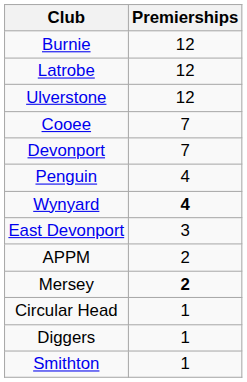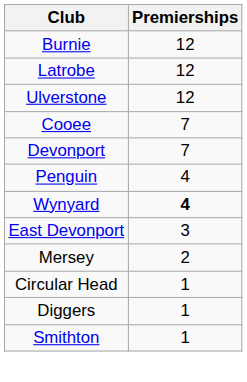- row: APPM | 2
Mersey | Premierships: bold -> normal
